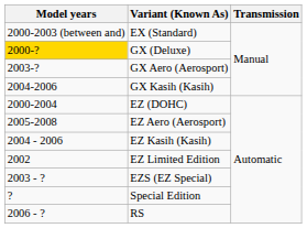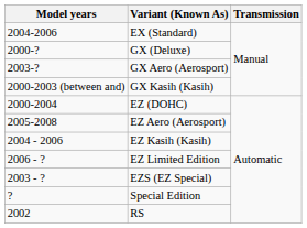EX (Standard) | Model years: 2000-2003 (between and) -> 2004-2006
GX (Deluxe) | Model years: gold background -> no background
GX Kasih (Kasih) | Model years: 2004-2006 -> 2000-2003 (between and)
EZ Limited Edition | Model years: 2002 -> 2006 - ?
RS | Model years: 2006 - ? -> 2002
